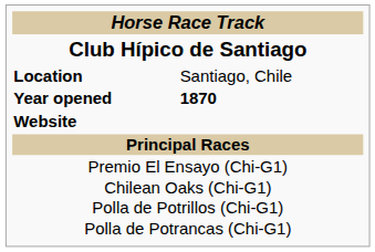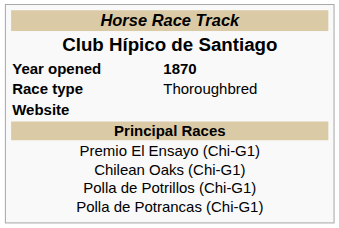- row: Location | Santiago, Chile
+ row: Race type | Thoroughbred
